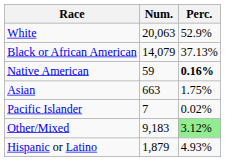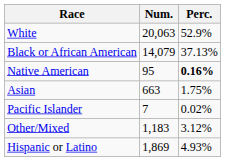Native American | Num.: 59 -> 95
Other/Mixed | Num.: 9,183 -> 1,183
Other/Mixed | Perc.: lightgreen background -> no background
Hispanic or Latino | Num.: 1,879 -> 1,869
